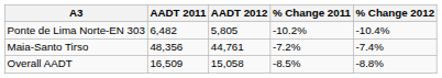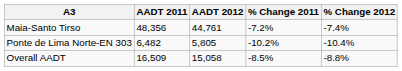rows swapped: Maia-Santo Tirso <-> Ponte de Lima Norte-EN 303
